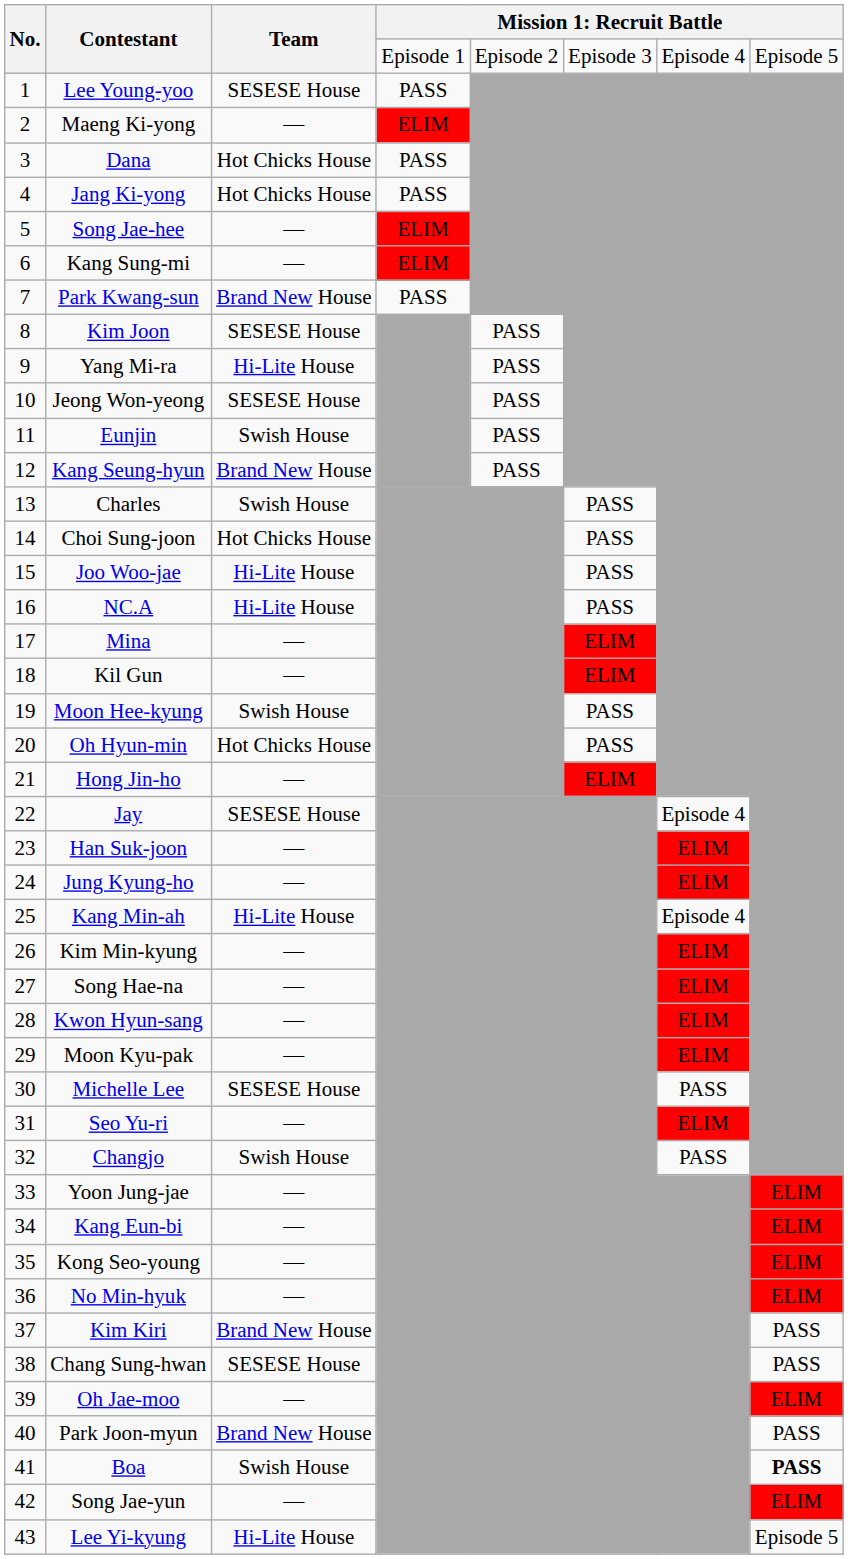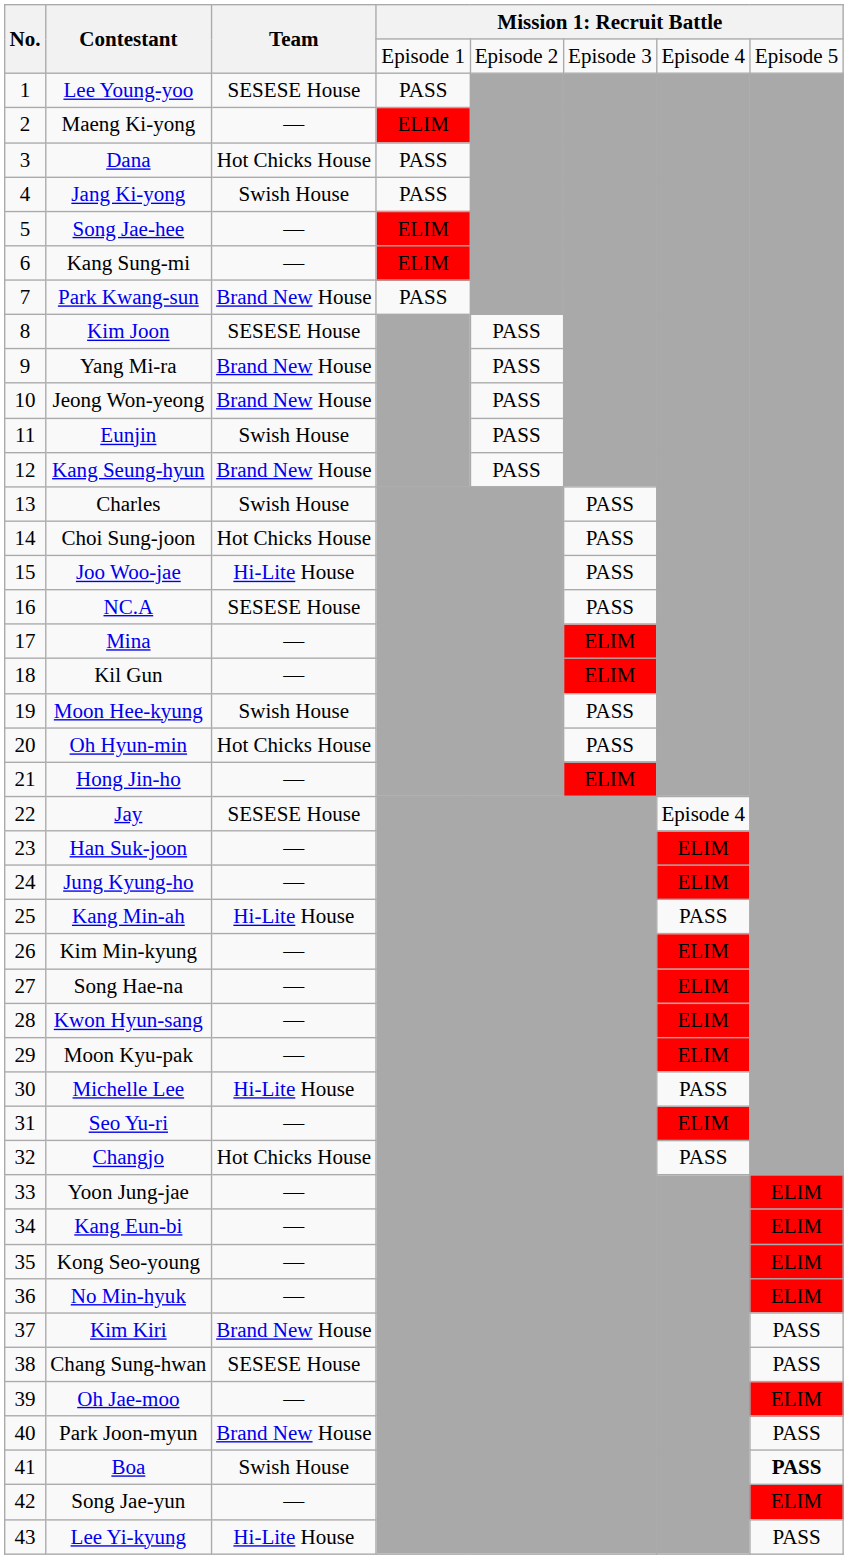Jang Ki-yong | Team: Hot Chicks House -> Swish House
Yang Mi-ra | Team: Hi-Lite House -> Brand New House
Jeong Won-yeong | Team: SESESE House -> Brand New House
NC.A | Team: Hi-Lite House -> SESESE House
Kang Min-ah | column 7: Episode 4 -> PASS
Michelle Lee | Team: SESESE House -> Hi-Lite House
Changjo | Team: Swish House -> Hot Chicks House
Lee Yi-kyung | column 8: Episode 5 -> PASS
